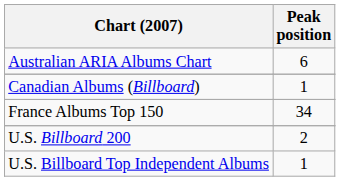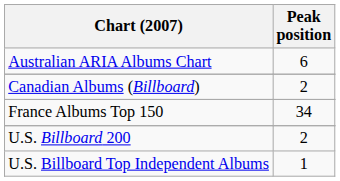Canadian Albums (Billboard) | Peak position: 1 -> 2
